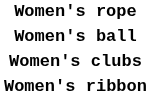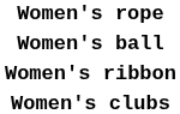rows swapped: Women's clubs <-> Women's ribbon
